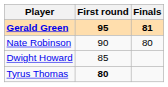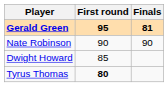Nate Robinson | Finals: 80 -> 90
